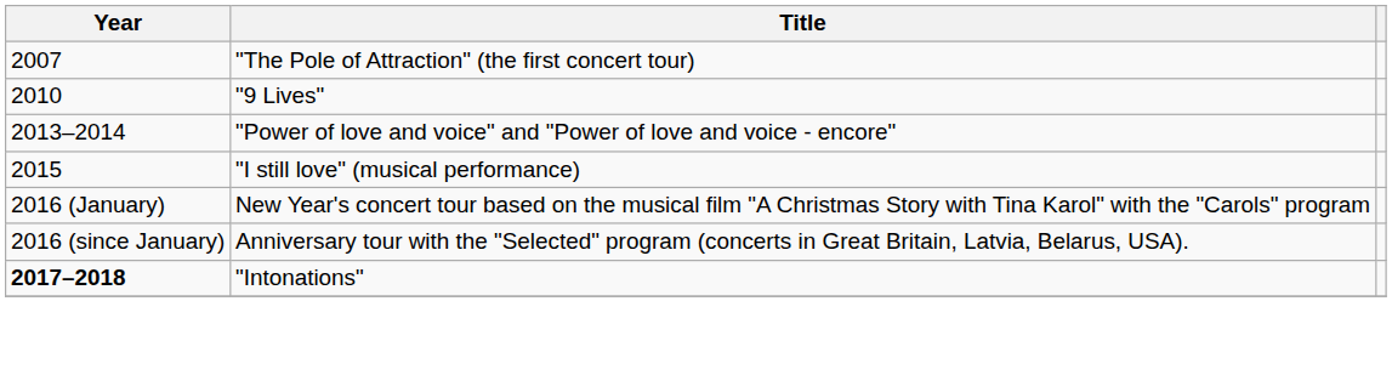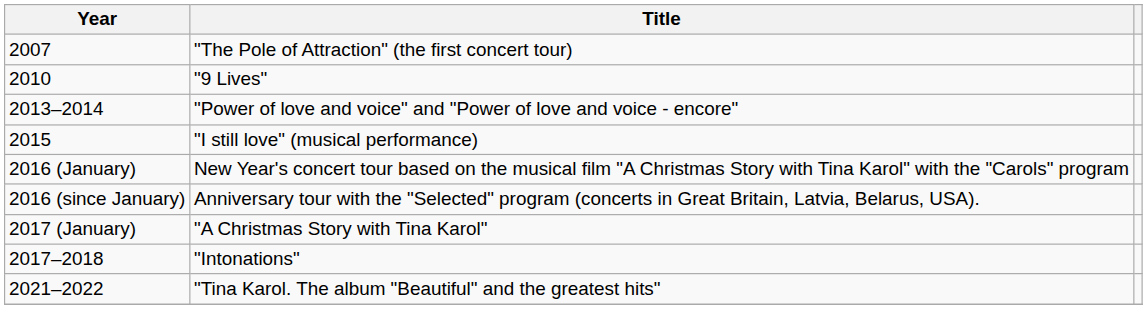+ row: 2017 (January) | "A Christmas Story with Tina Karol"
"Intonations" | Year: bold -> normal
+ row: 2021–2022 | "Tina Karol. The album "Beautiful" and the greatest hits"
